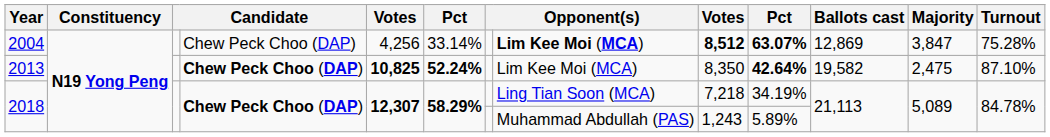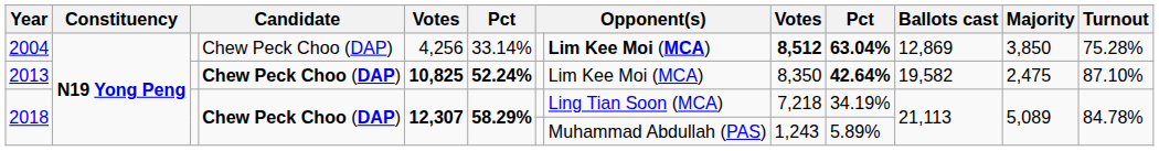2004 | column 10: 63.07% -> 63.04%
2004 | Majority: 3,847 -> 3,850
